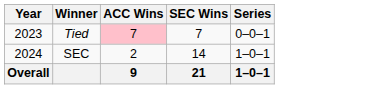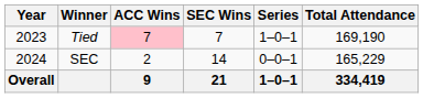+ column: Total Attendance | 169,190 | 165,229 | 334,419
Tied | Series: 0–0–1 -> 1–0–1
SEC | Series: 1–0–1 -> 0–0–1
